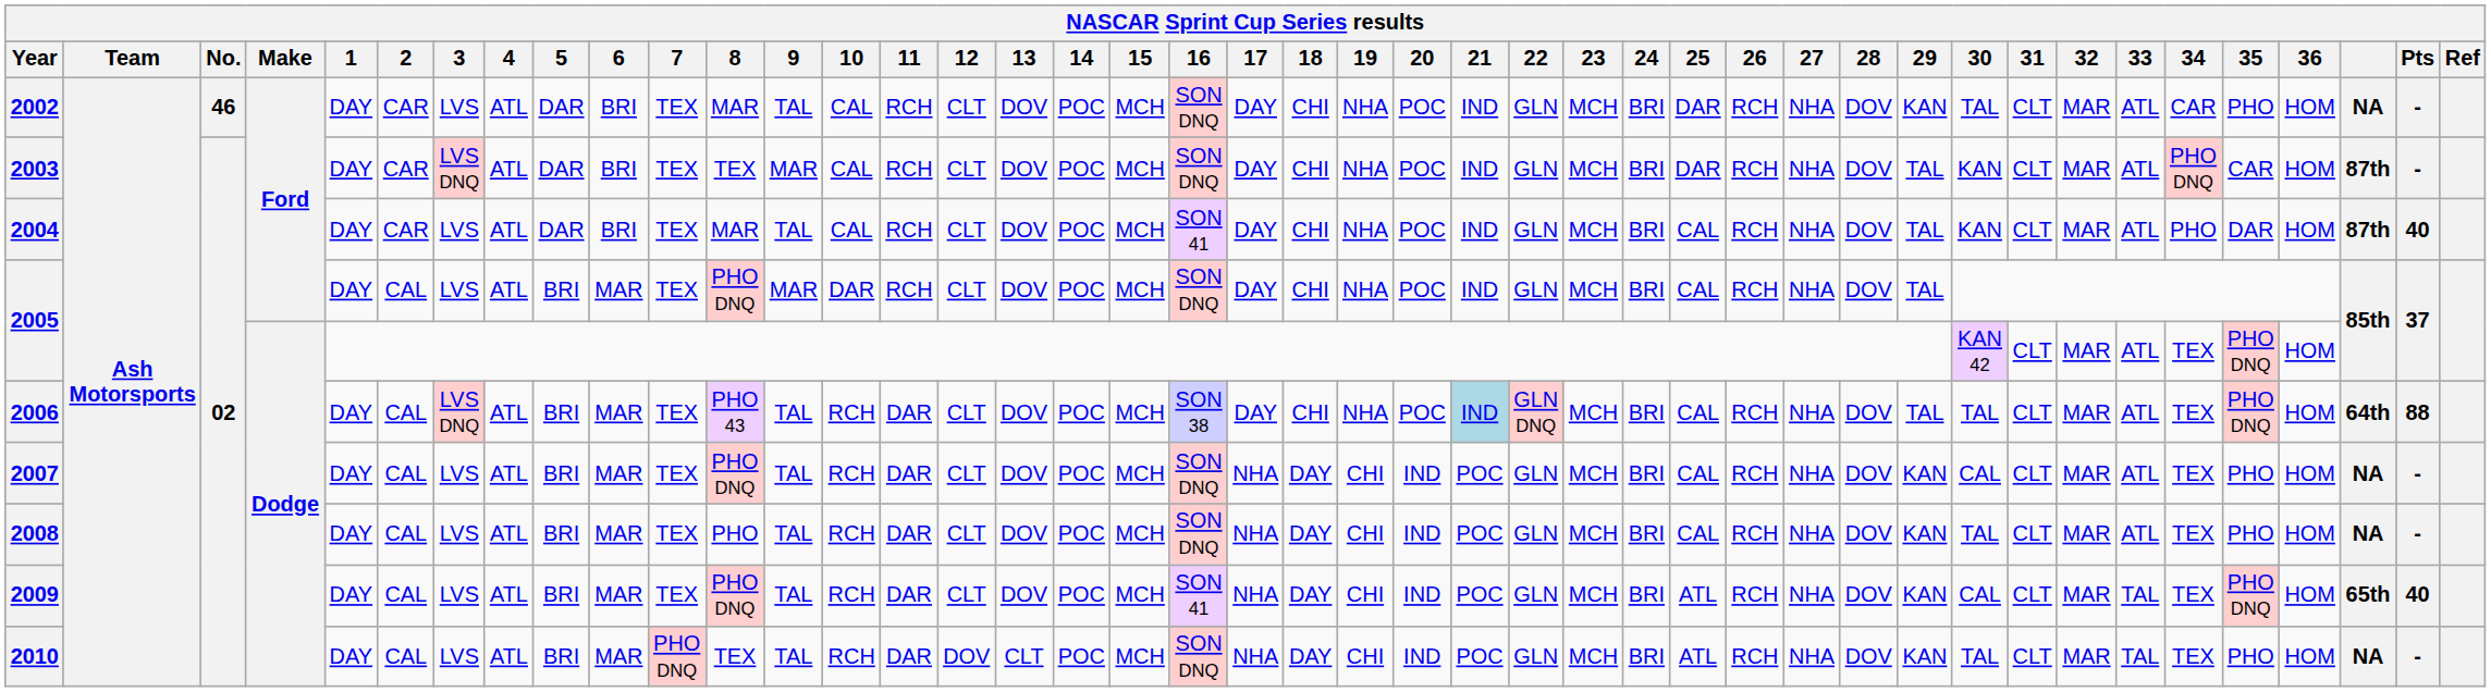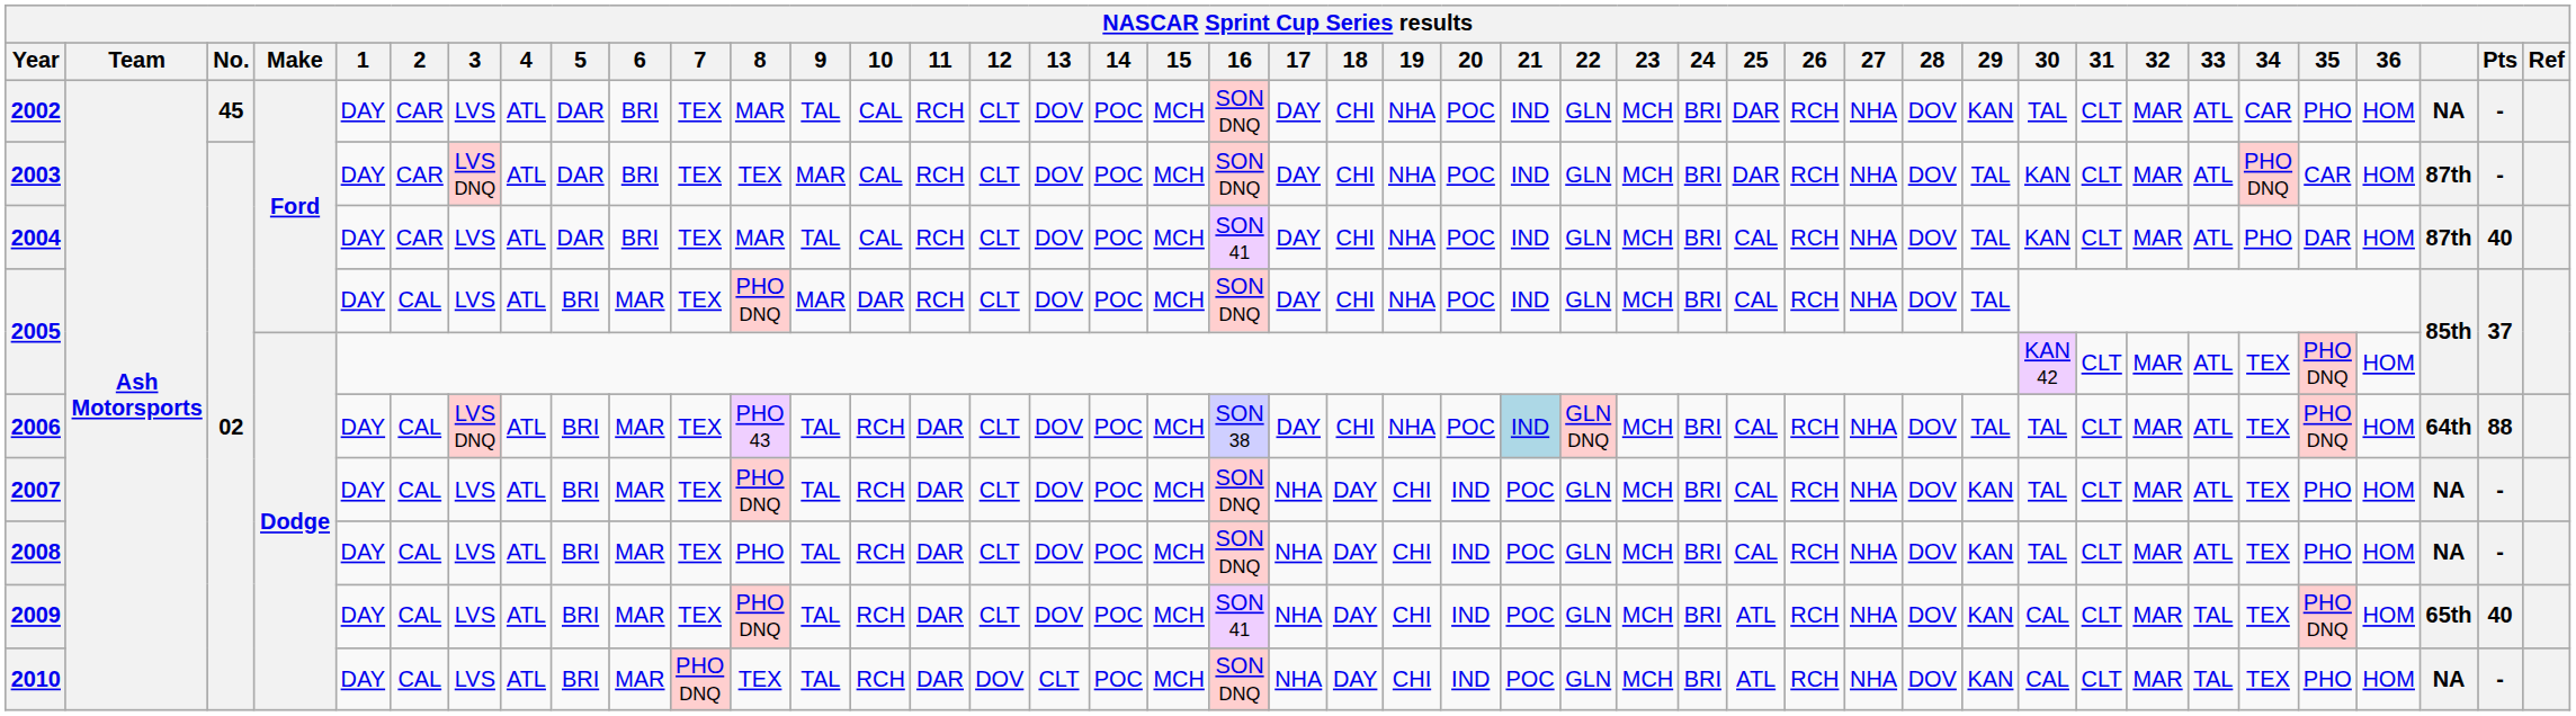2002 | No.: 46 -> 45
2007 | 30: CAL -> TAL
2010 | 30: TAL -> CAL
